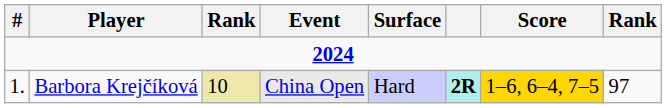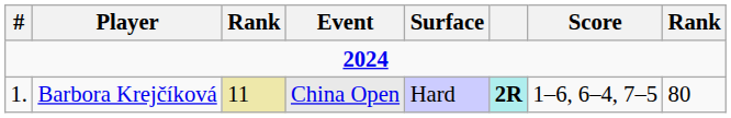Barbora Krejčíková | column 3: 10 -> 11
Barbora Krejčíková | Score: gold background -> no background
Barbora Krejčíková | column 8: 97 -> 80
